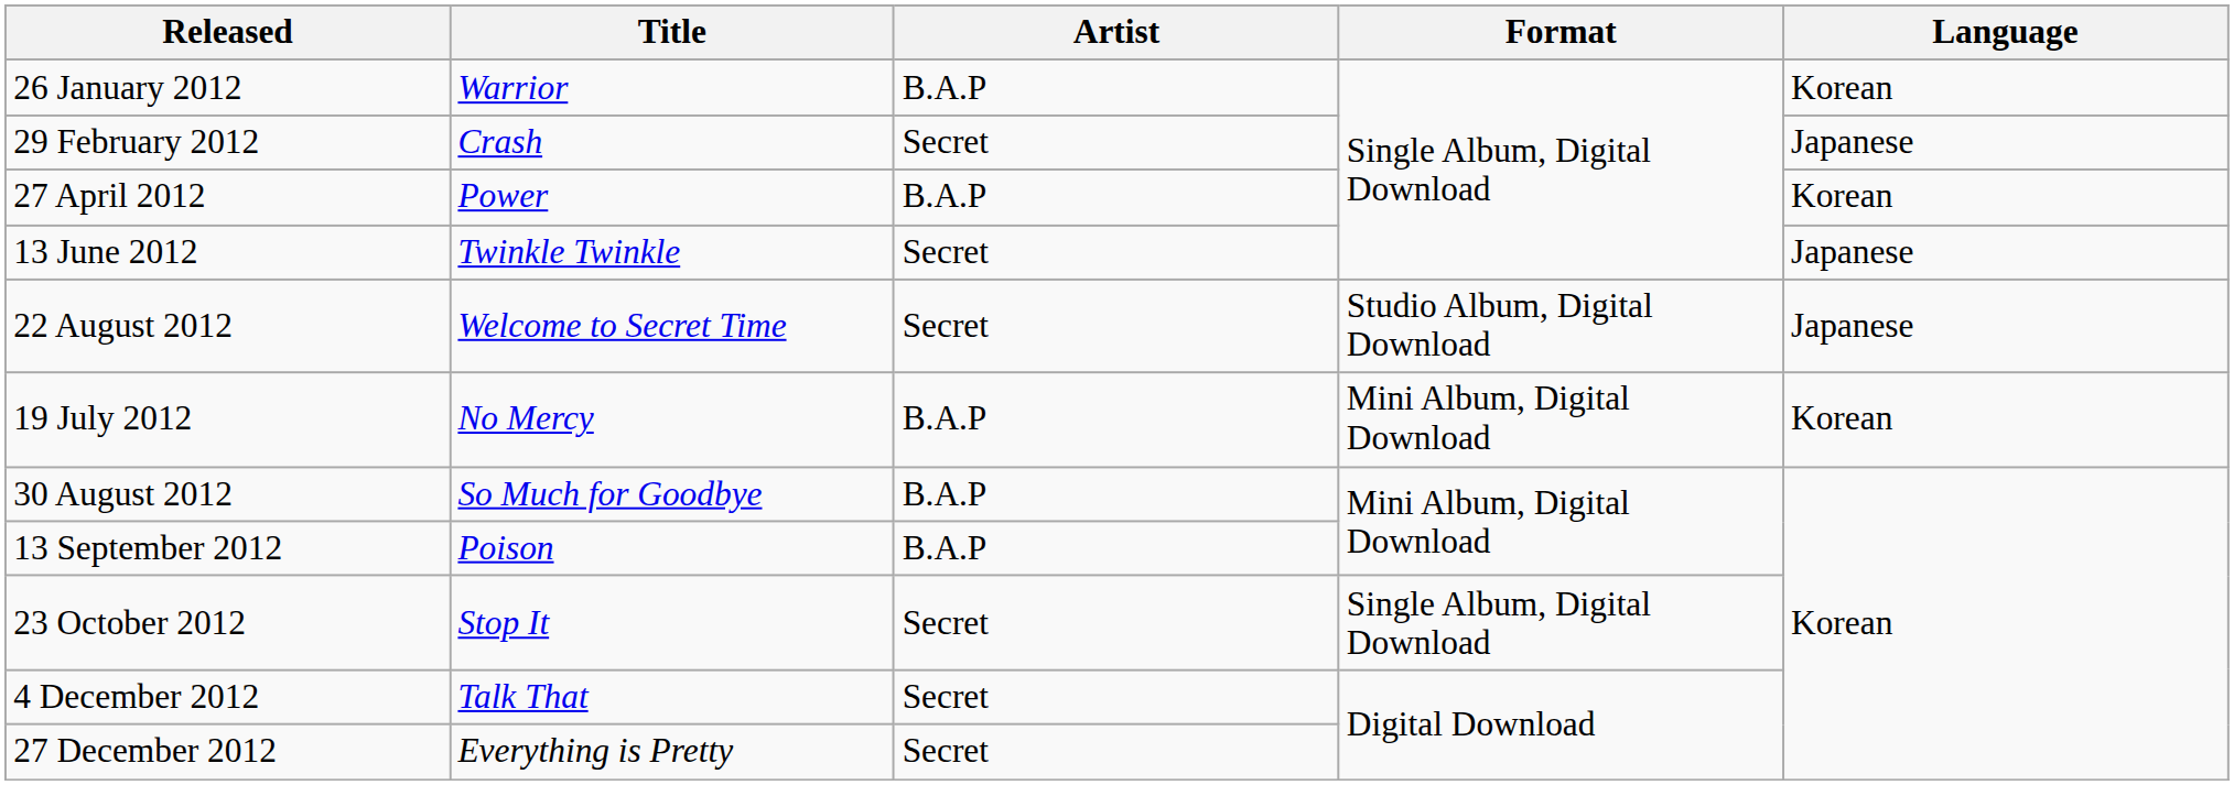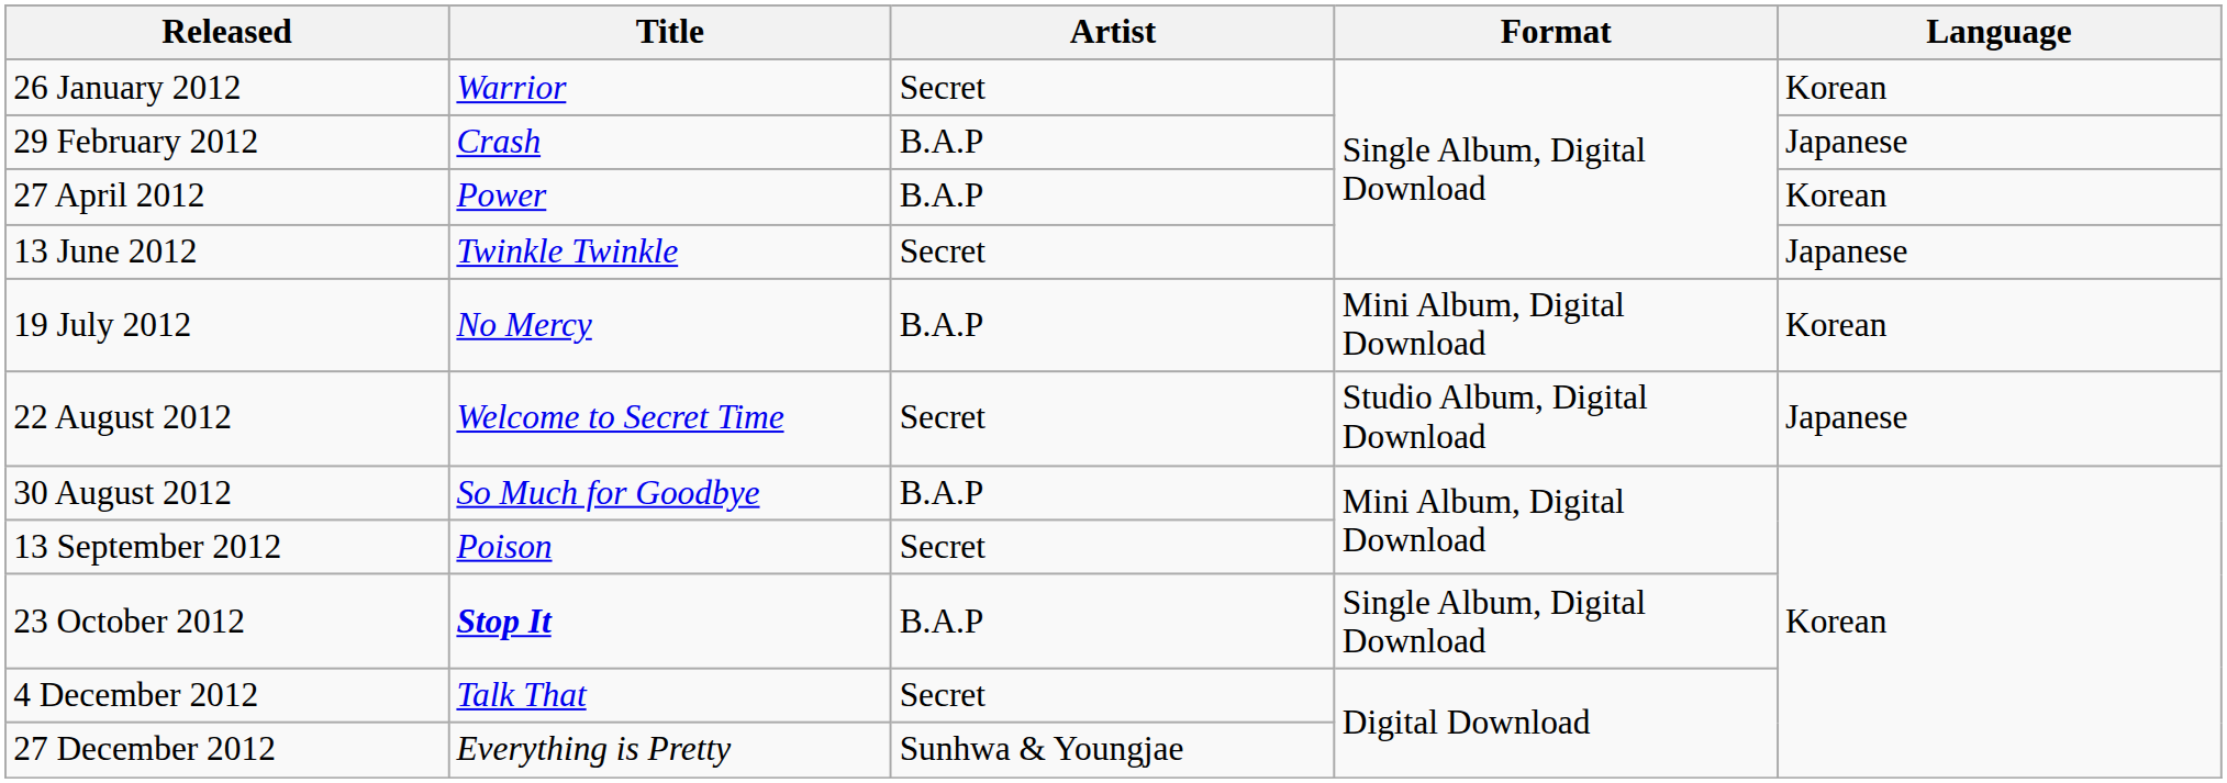26 January 2012 | Artist: B.A.P -> Secret
29 February 2012 | Artist: Secret -> B.A.P
rows swapped: 19 July 2012 <-> 22 August 2012
13 September 2012 | Artist: B.A.P -> Secret
23 October 2012 | Title: normal -> bold
23 October 2012 | Artist: Secret -> B.A.P
27 December 2012 | Artist: Secret -> Sunhwa & Youngjae
